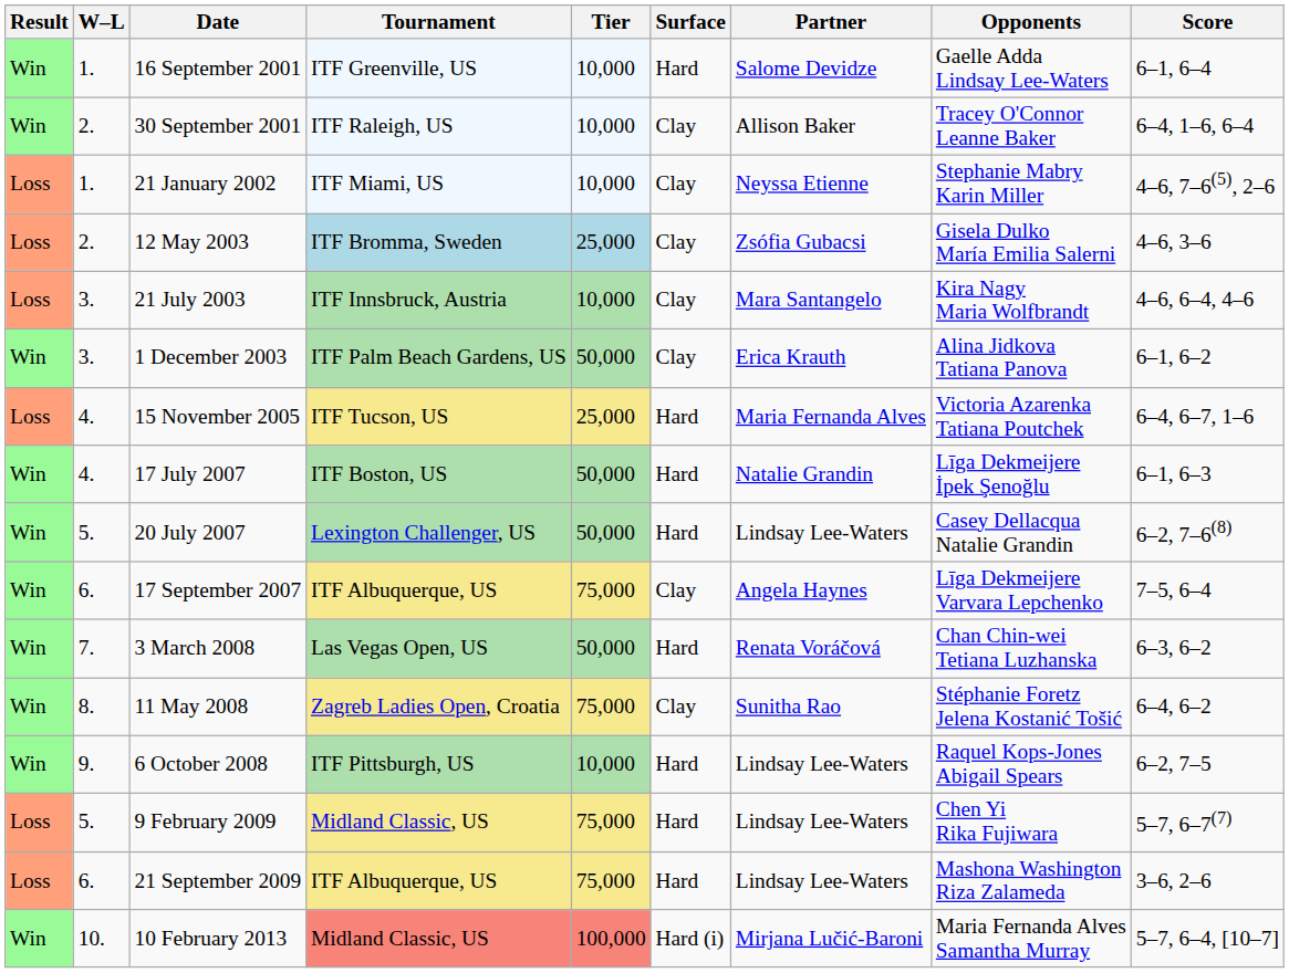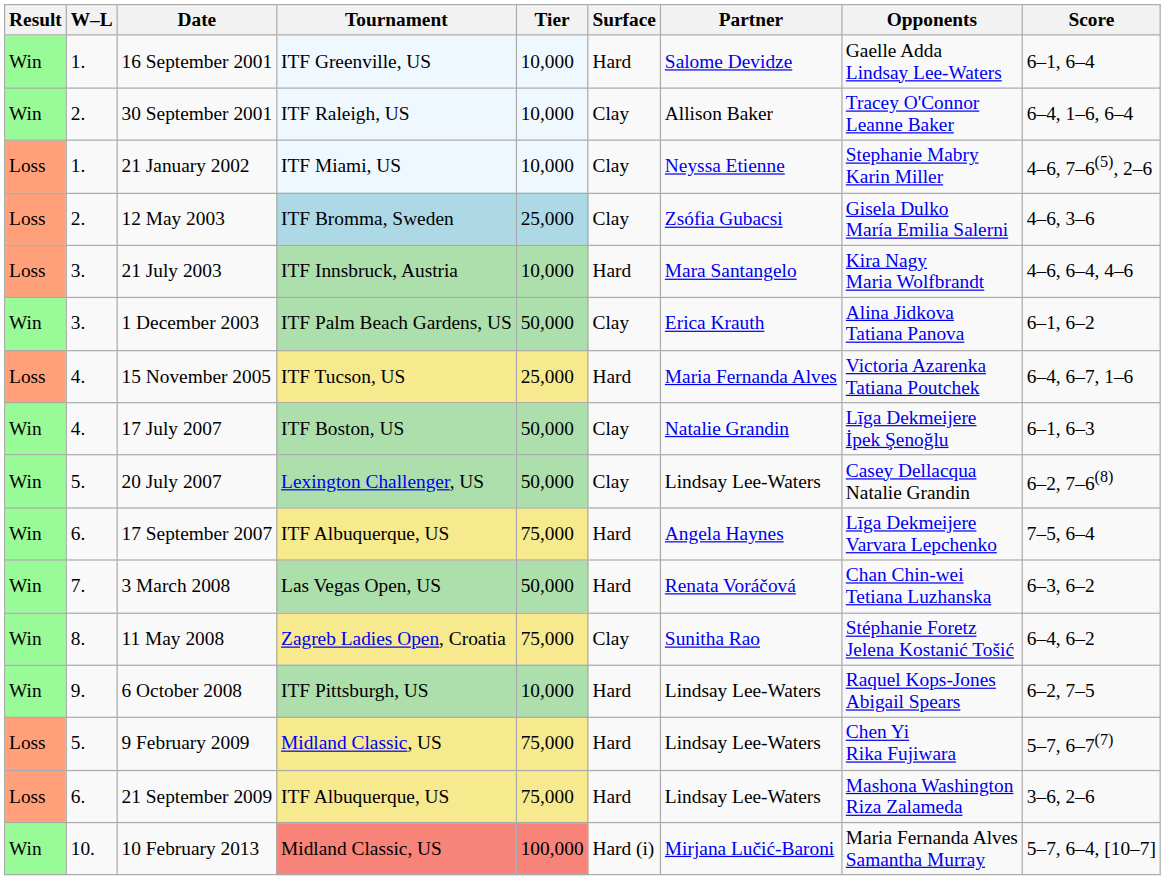21 July 2003 | Surface: Clay -> Hard
17 July 2007 | Surface: Hard -> Clay
20 July 2007 | Surface: Hard -> Clay
17 September 2007 | Surface: Clay -> Hard
